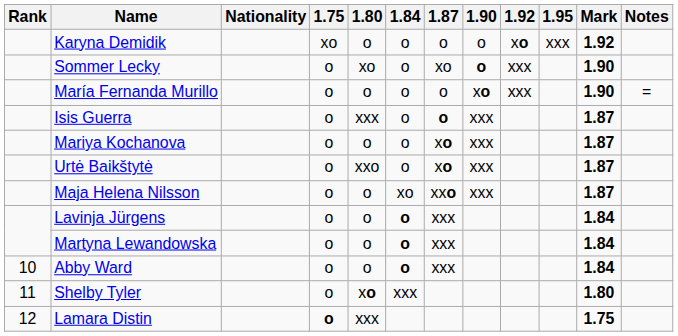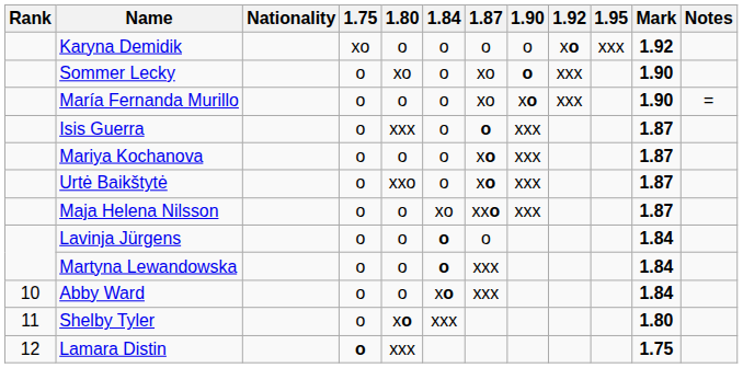María Fernanda Murillo | 1.87: o -> xo
Lavinja Jürgens | 1.87: xxx -> o
Abby Ward | 1.84: o -> xo
